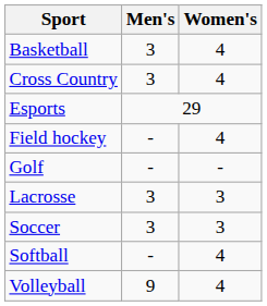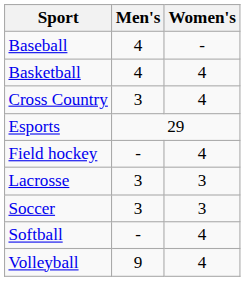+ row: Baseball | 4 | -
Basketball | Men's: 3 -> 4
- row: Golf | - | -
